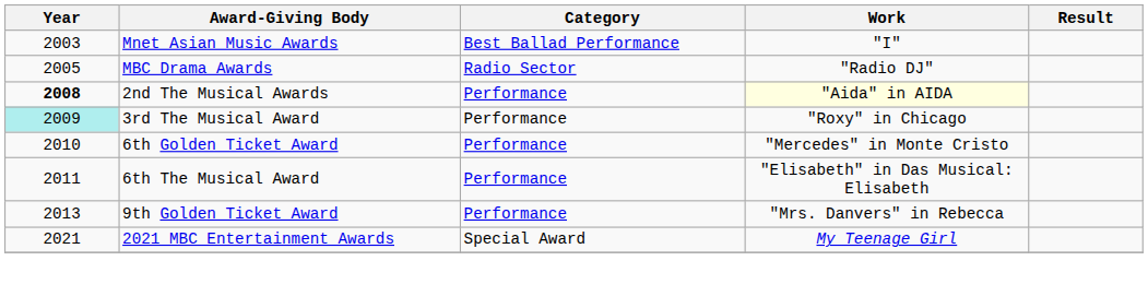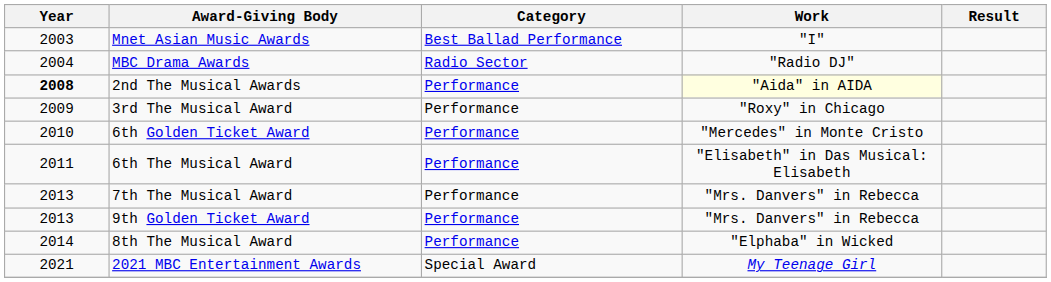MBC Drama Awards | Year: 2005 -> 2004
3rd The Musical Award | Year: paleturquoise background -> no background
+ row: 2013 | 7th The Musical Award | Performance | "Mrs. Danvers" in Rebecca
+ row: 2014 | 8th The Musical Award | Performance | "Elphaba" in Wicked
